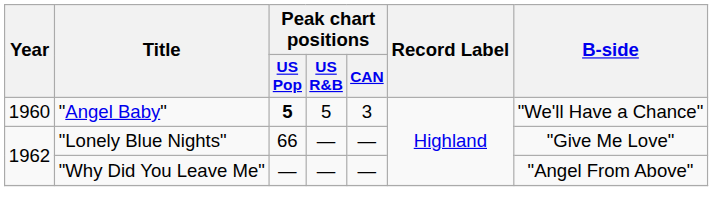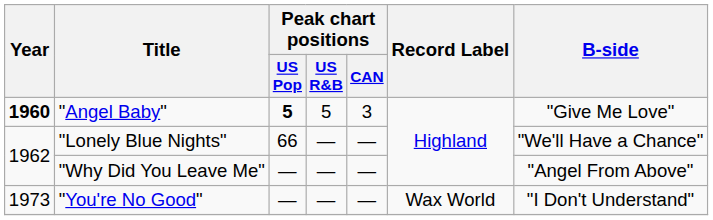"Angel Baby" | Year: normal -> bold
"Angel Baby" | B-side: "We'll Have a Chance" -> "Give Me Love"
"Lonely Blue Nights" | B-side: "Give Me Love" -> "We'll Have a Chance"
+ row: 1973 | "You're No Good" | — | — | — | Wax World | "I Don't Understand"
